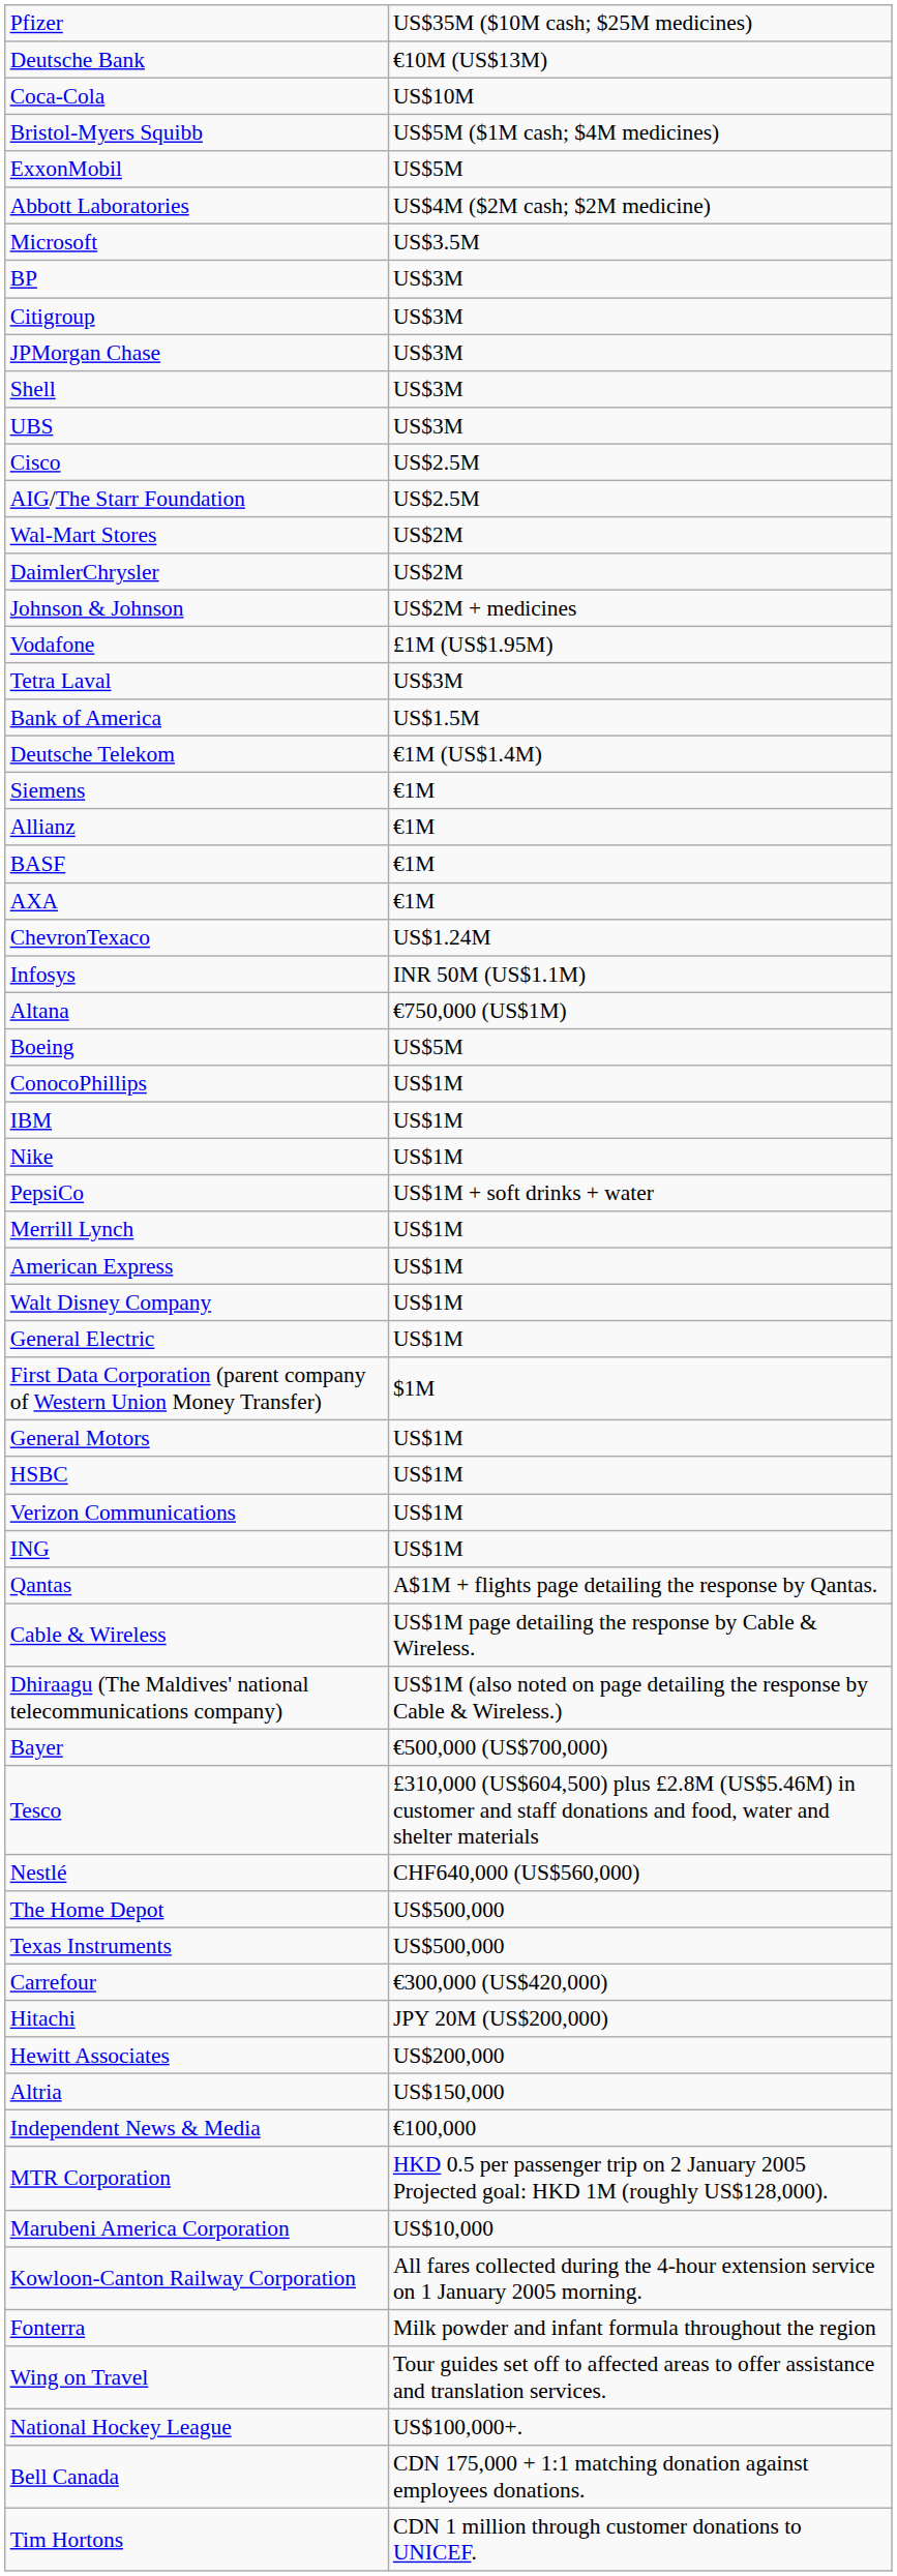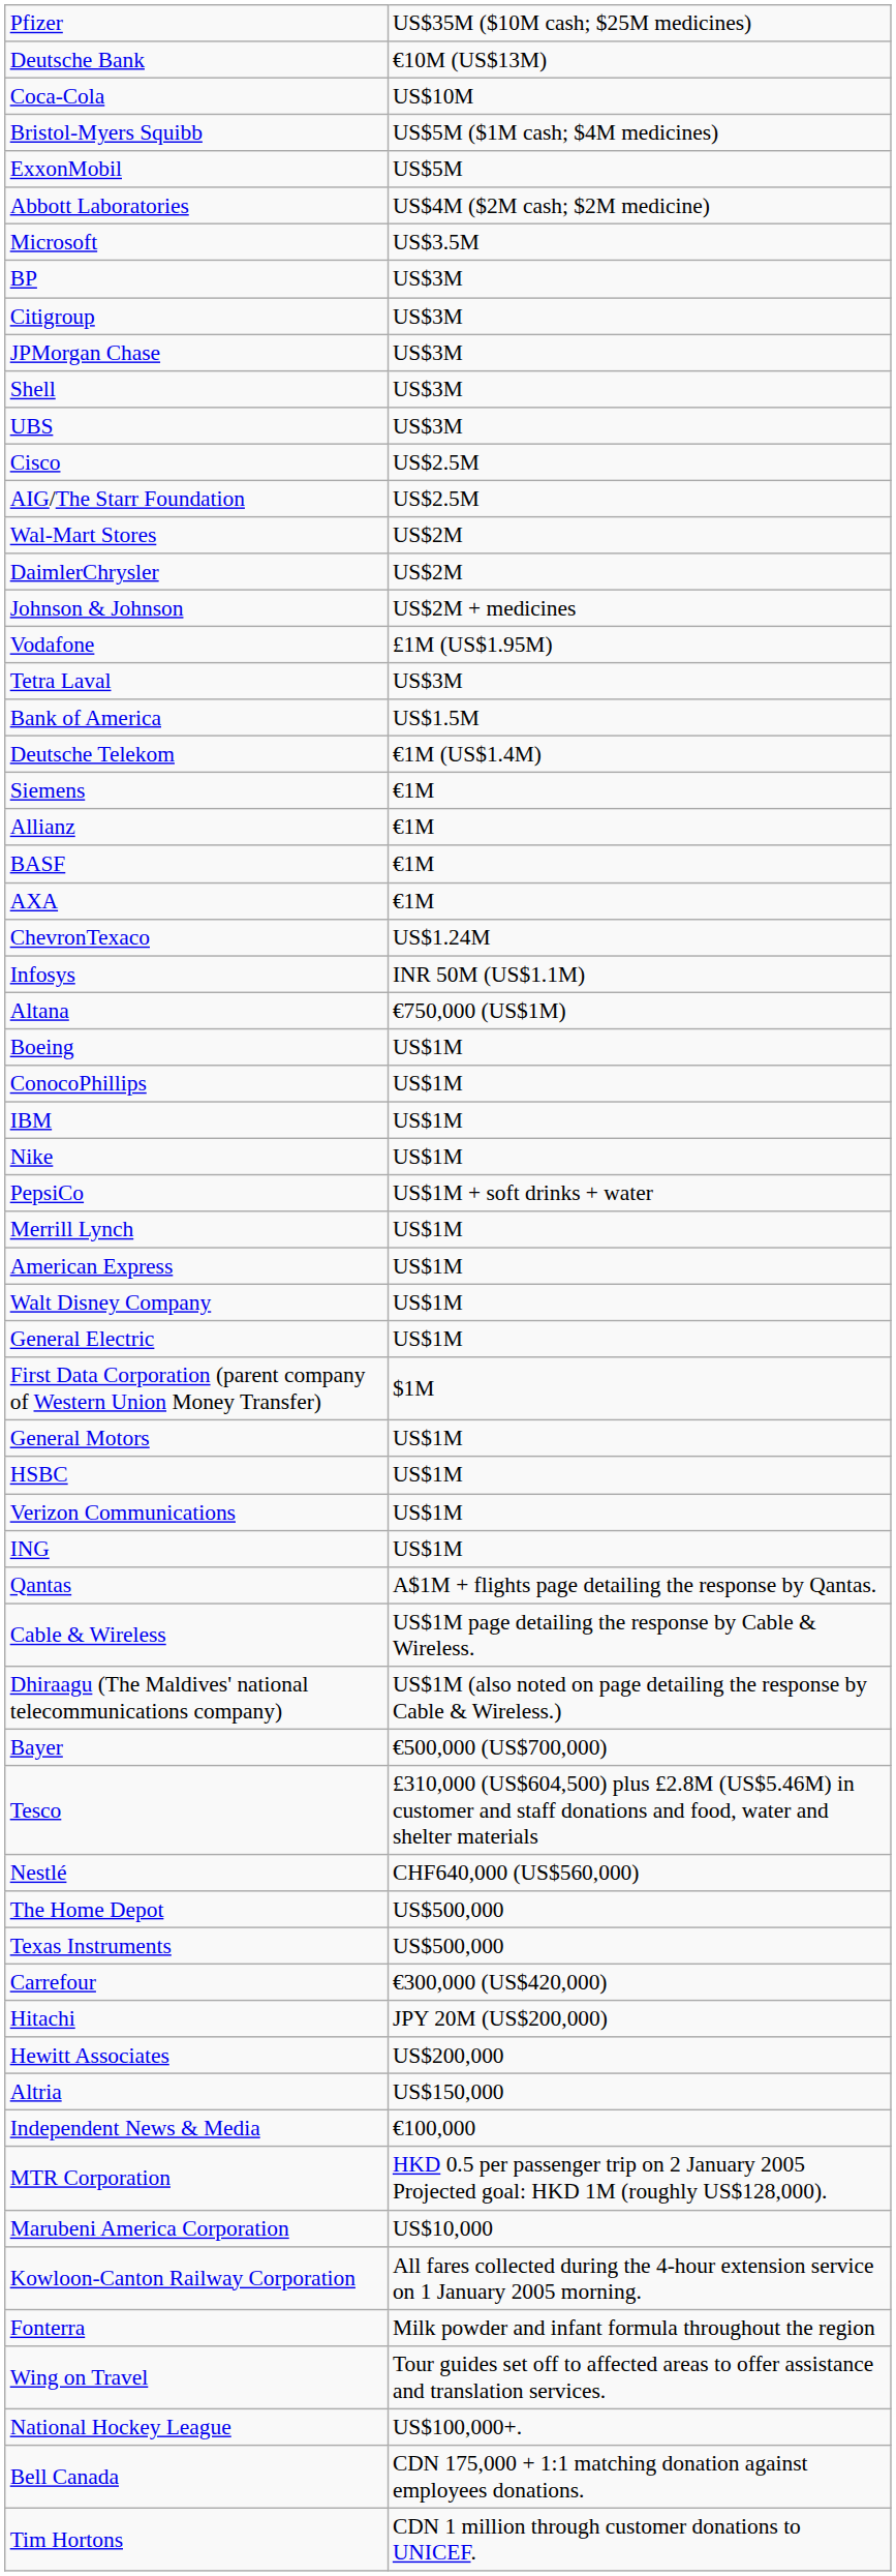Boeing | column 2: US$5M -> US$1M
